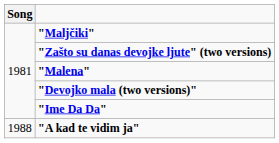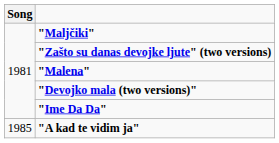"A kad te vidim ja" | Song: 1988 -> 1985
